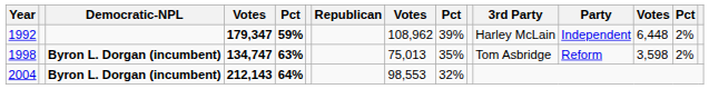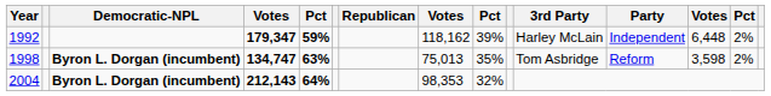1992 | column 8: 108,962 -> 118,162
2004 | column 8: 98,553 -> 98,353
